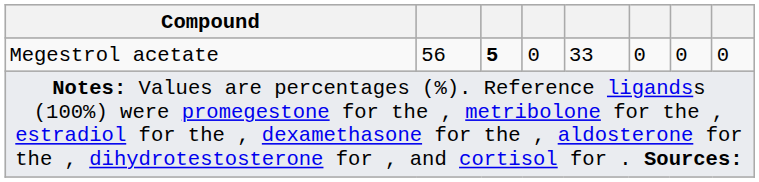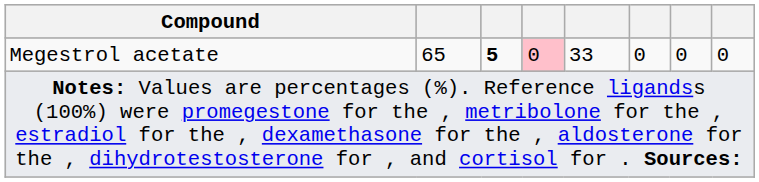Megestrol acetate | column 2: 56 -> 65
Megestrol acetate | column 4: no background -> pink background
